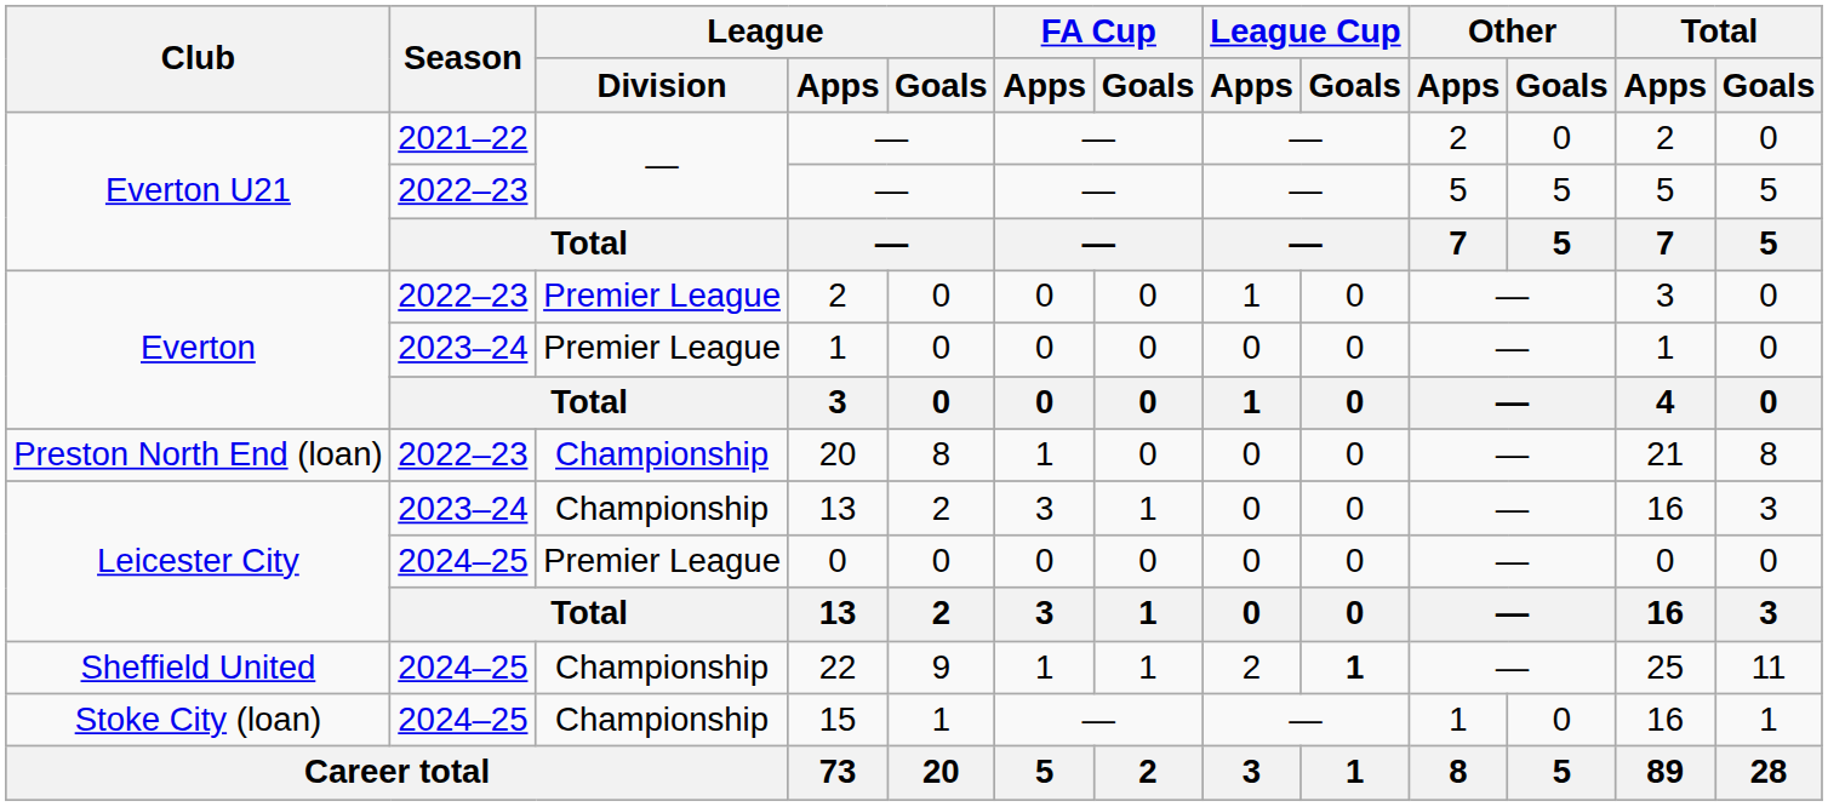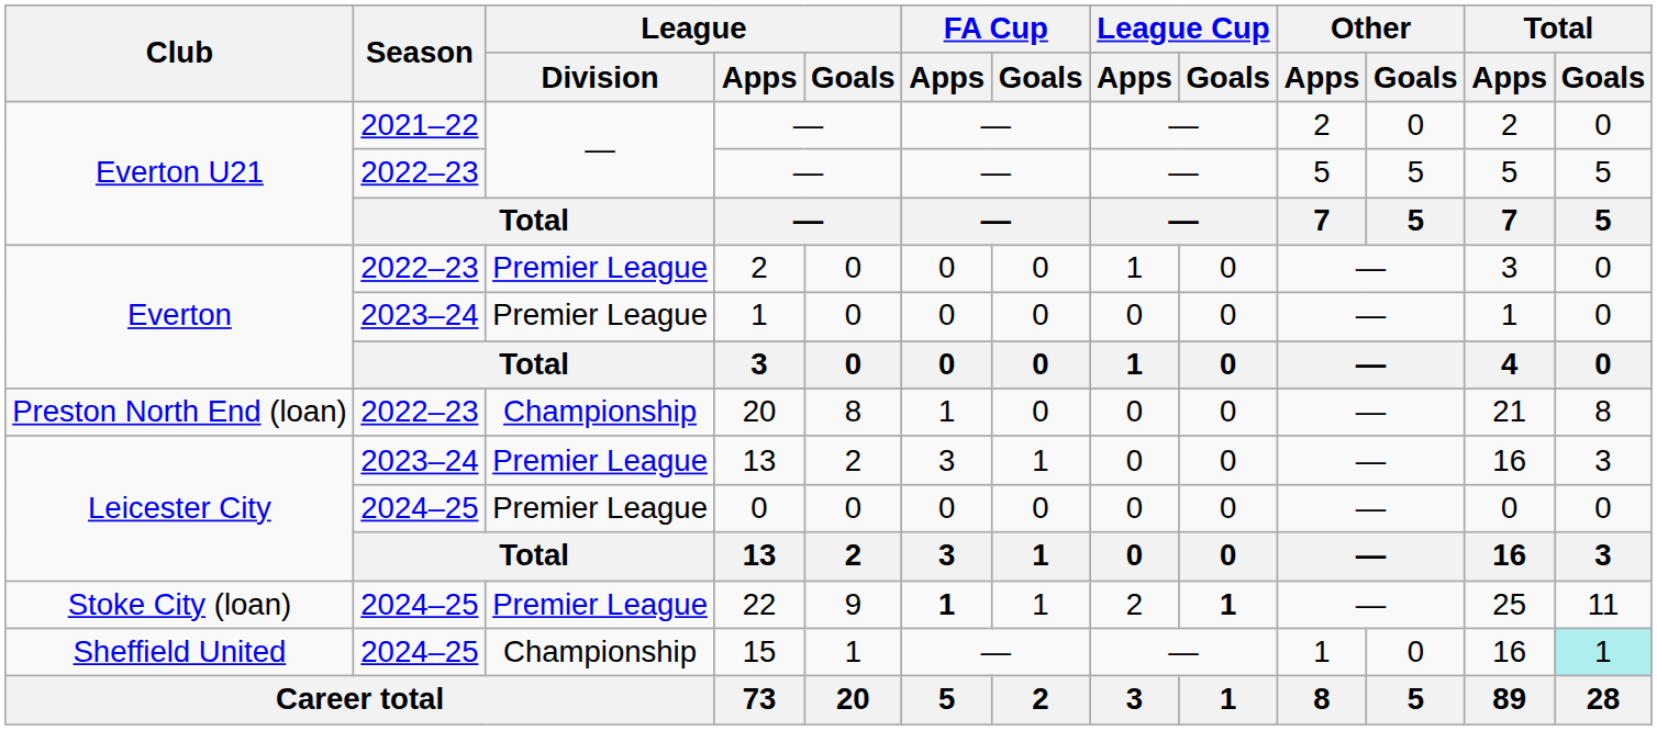2023–24 / 13 | League / Division: Championship -> Premier League
22 | Club: Sheffield United -> Stoke City (loan)
22 | League / Division: Championship -> Premier League
22 | FA Cup / Apps: normal -> bold
15 | Club: Stoke City (loan) -> Sheffield United
15 | Total / Goals: no background -> paleturquoise background
